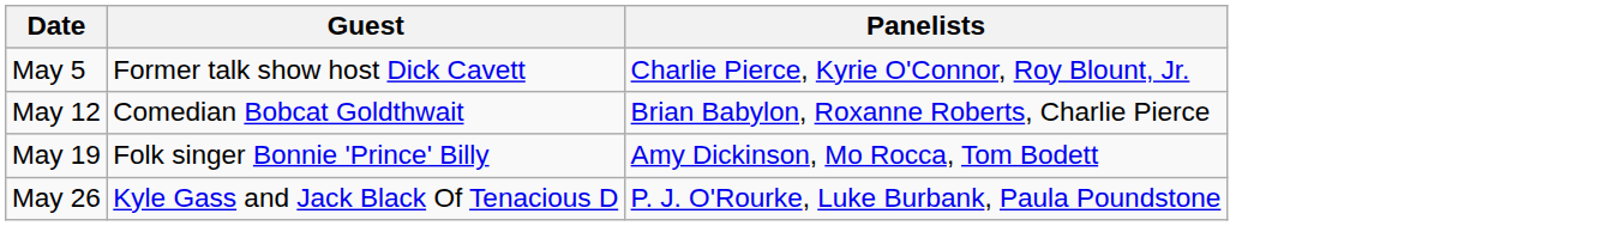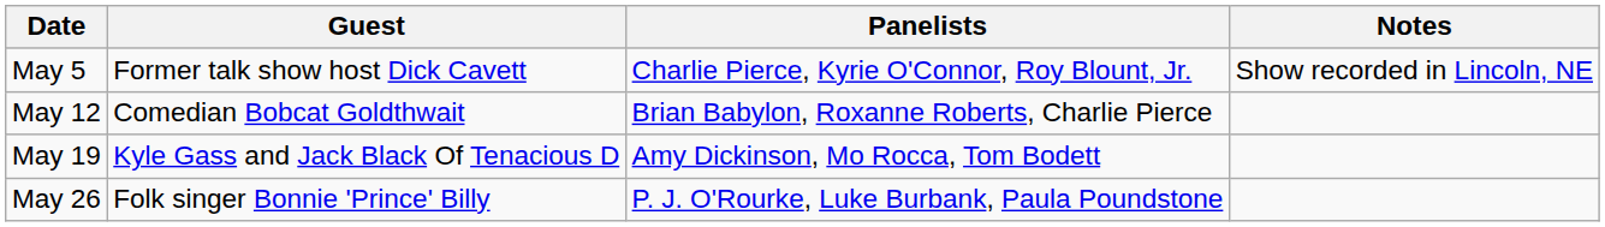+ column: Notes | Show recorded in Lincoln, NE
May 19 | Guest: Folk singer Bonnie 'Prince' Billy -> Kyle Gass and Jack Black Of Tenacious D
May 26 | Guest: Kyle Gass and Jack Black Of Tenacious D -> Folk singer Bonnie 'Prince' Billy
